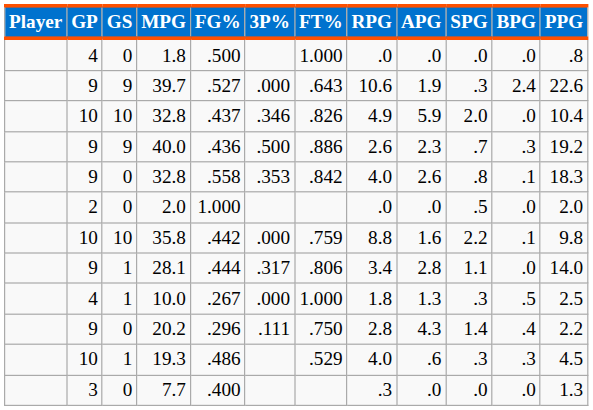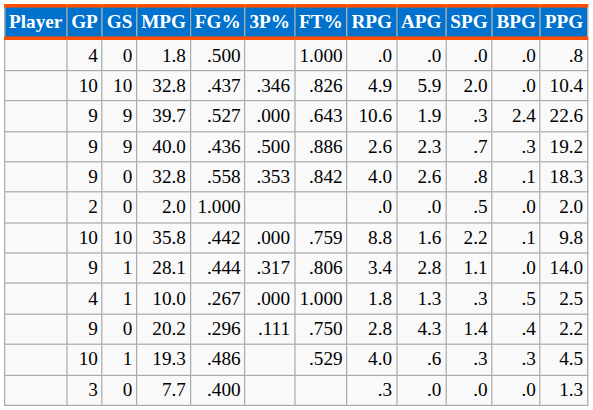rows swapped: 10 / 32.8 <-> 39.7
